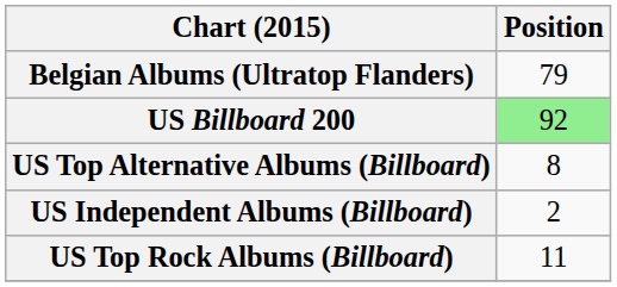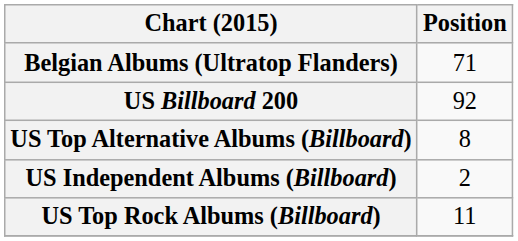Belgian Albums (Ultratop Flanders) | Position: 79 -> 71
US Billboard 200 | Position: lightgreen background -> no background
